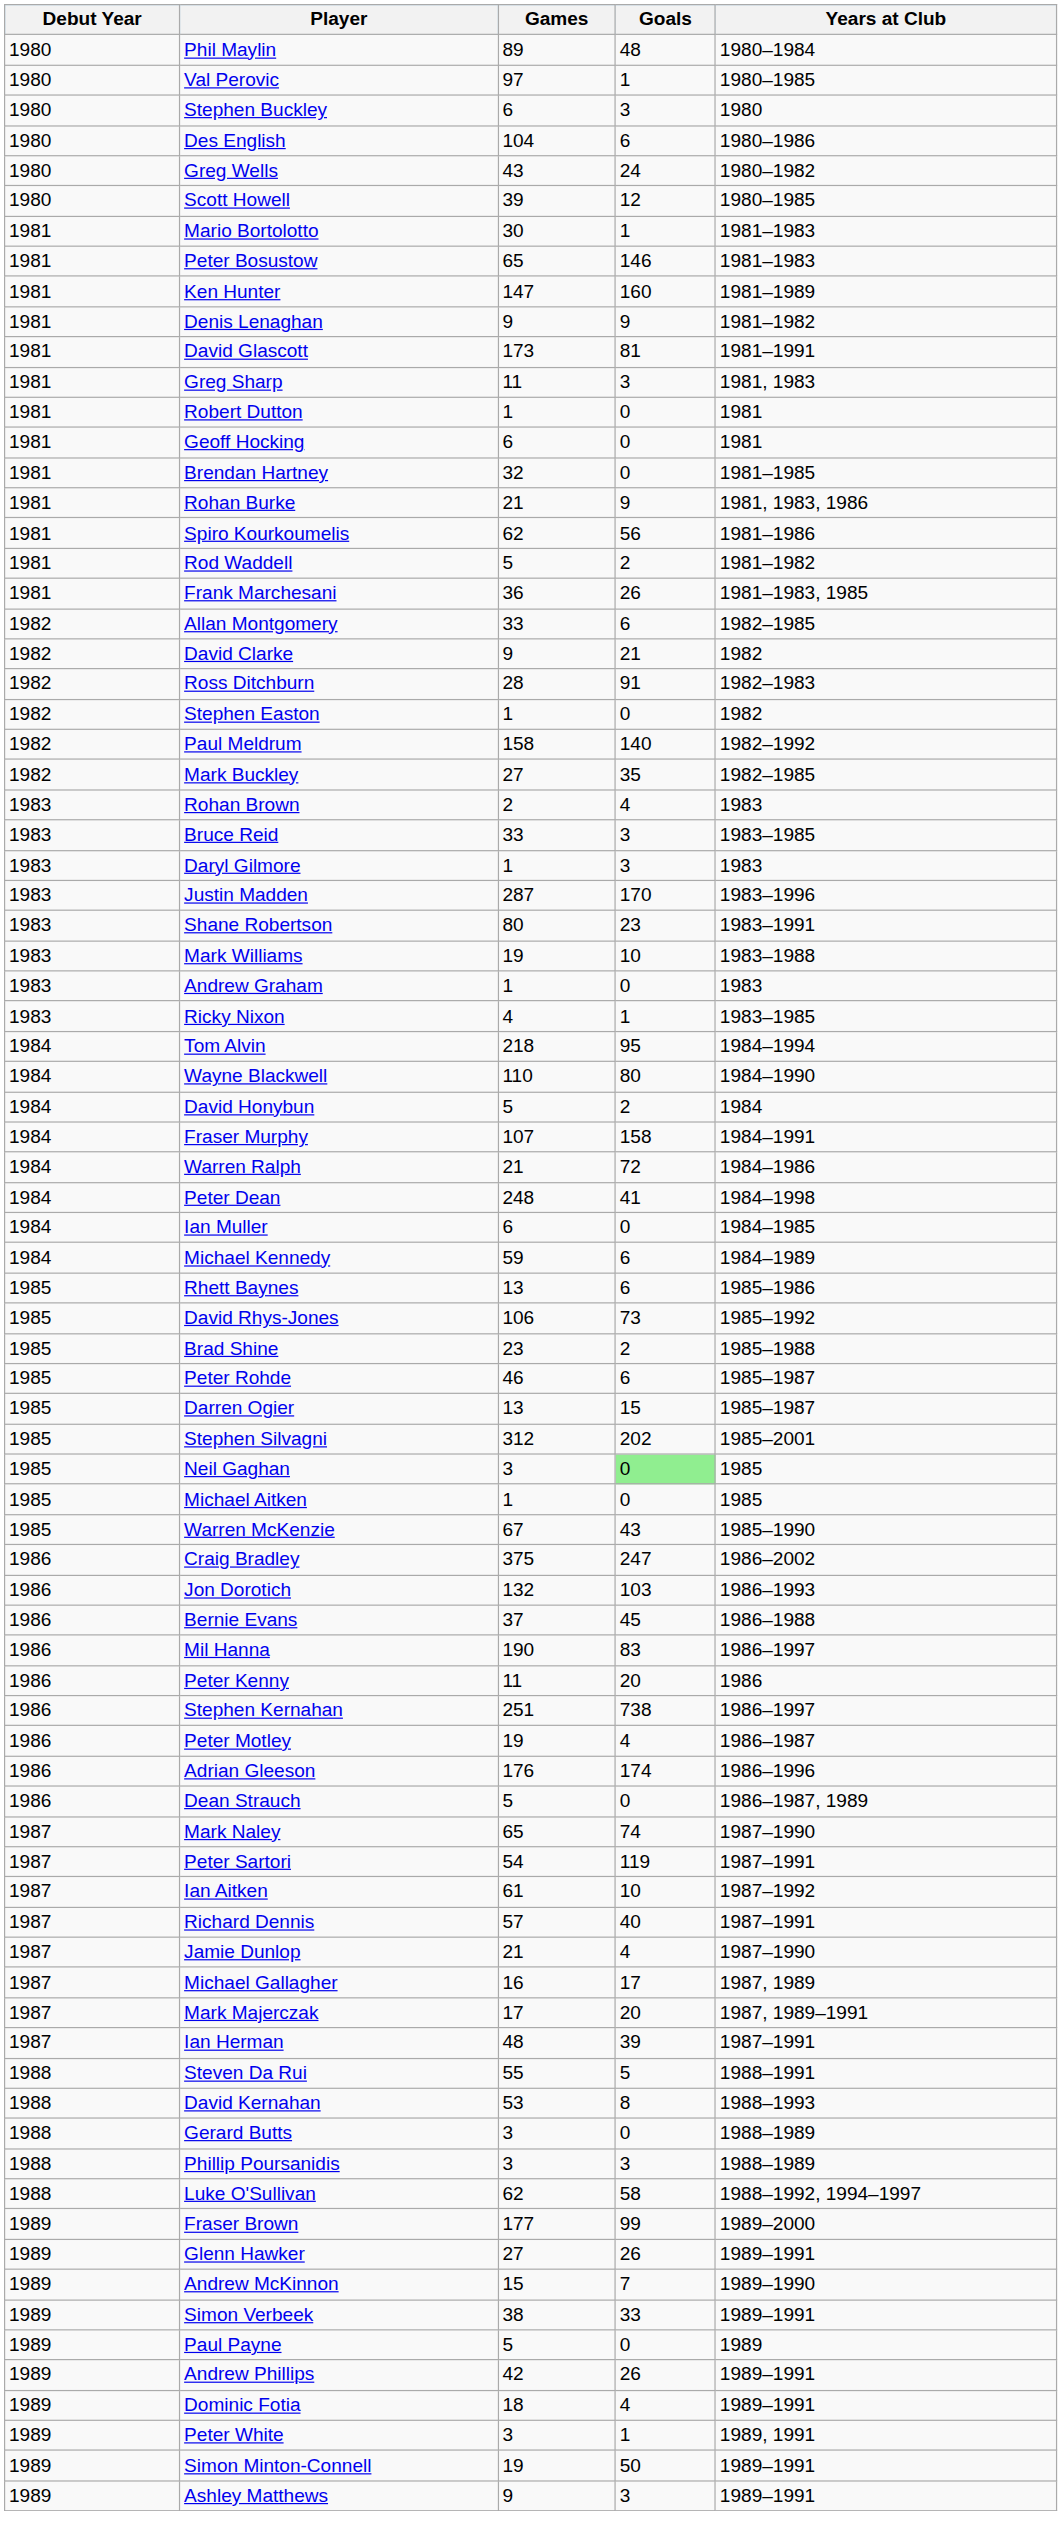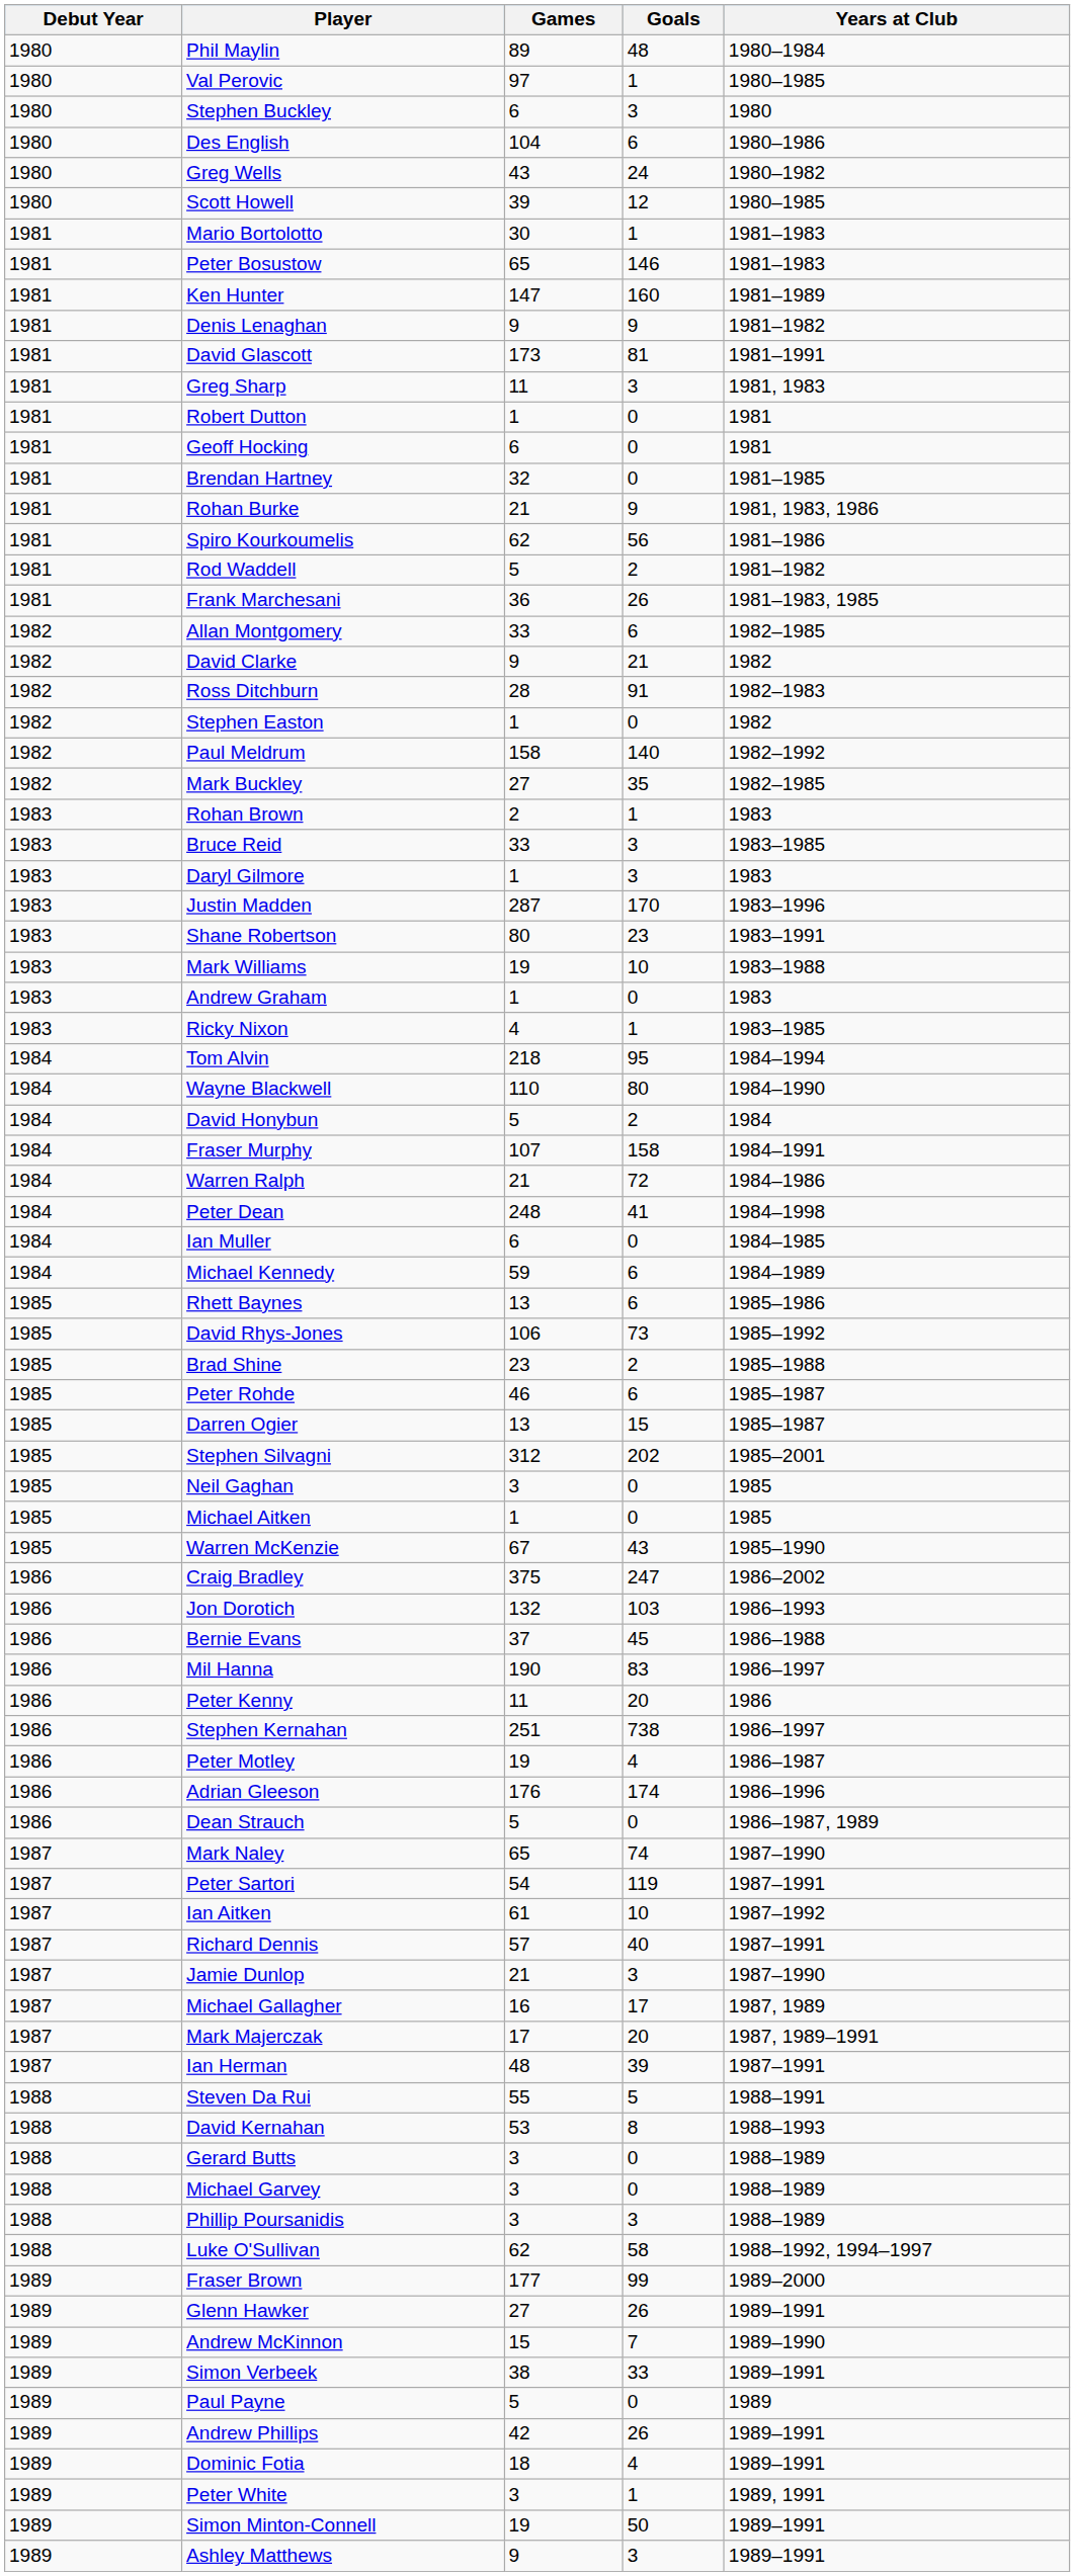Rohan Brown | Goals: 4 -> 1
Neil Gaghan | Goals: lightgreen background -> no background
Jamie Dunlop | Goals: 4 -> 3
+ row: 1988 | Michael Garvey | 3 | 0 | 1988–1989
